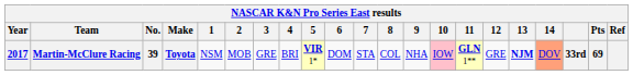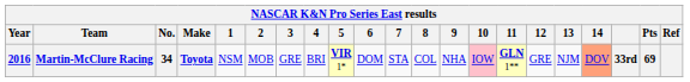Martin-McClure Racing | Year: 2017 -> 2016
Martin-McClure Racing | No.: 39 -> 34
Martin-McClure Racing | 13: bold -> normal
